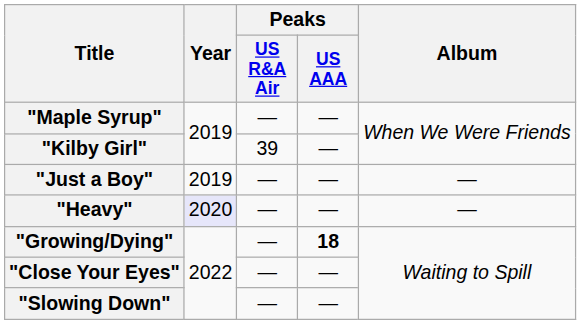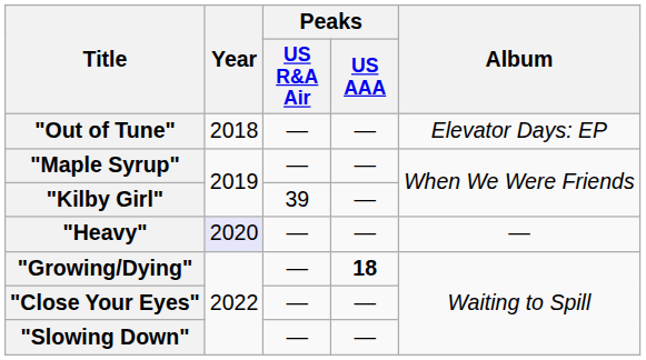+ row: "Out of Tune" | 2018 | — | — | Elevator Days: EP
- row: "Just a Boy" | 2019 | — | — | —
